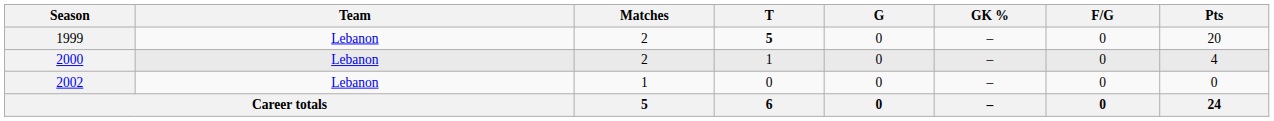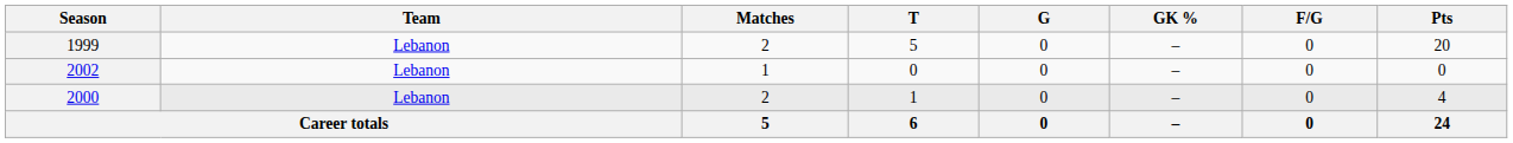1999 | T: bold -> normal
rows swapped: 2000 <-> 2002
